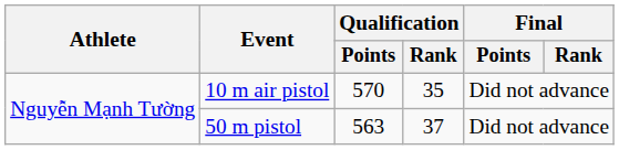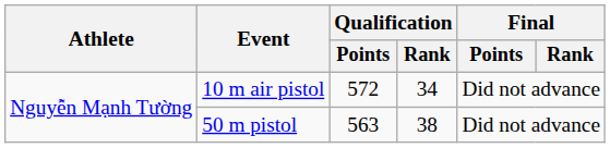10 m air pistol | Qualification / Points: 570 -> 572
10 m air pistol | Qualification / Rank: 35 -> 34
50 m pistol | Qualification / Rank: 37 -> 38
